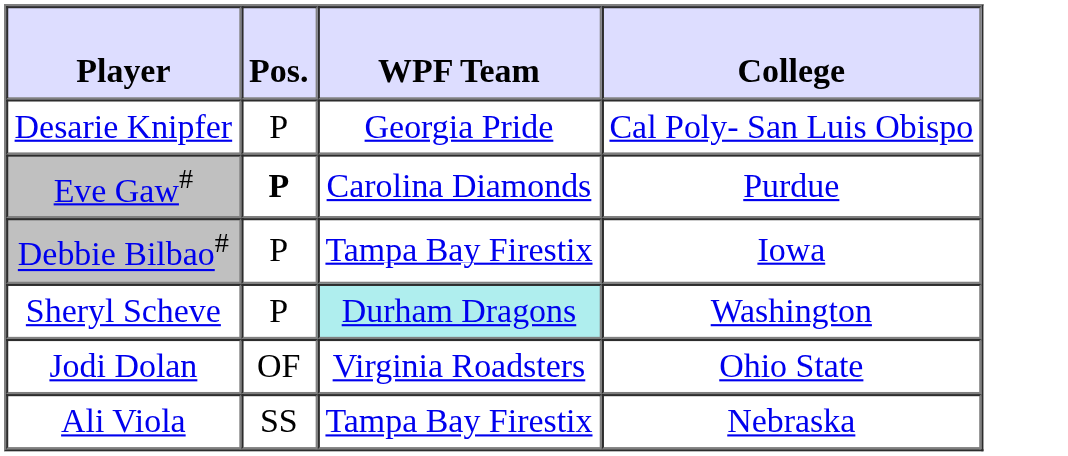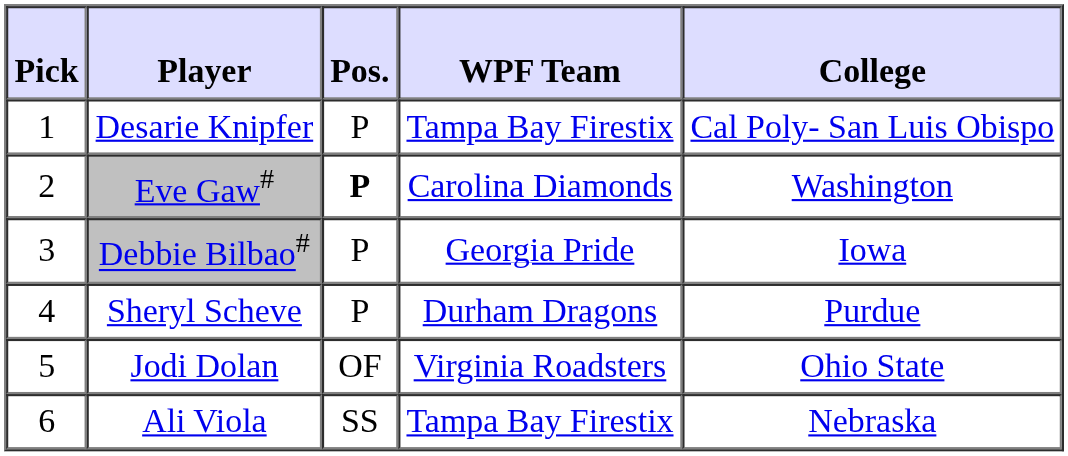+ column: Pick | 1 | 2 | 3 | 4 | 5 | 6
Desarie Knipfer | WPF Team: Georgia Pride -> Tampa Bay Firestix
Eve Gaw# | College: Purdue -> Washington
Debbie Bilbao# | WPF Team: Tampa Bay Firestix -> Georgia Pride
Sheryl Scheve | WPF Team: paleturquoise background -> no background
Sheryl Scheve | College: Washington -> Purdue
